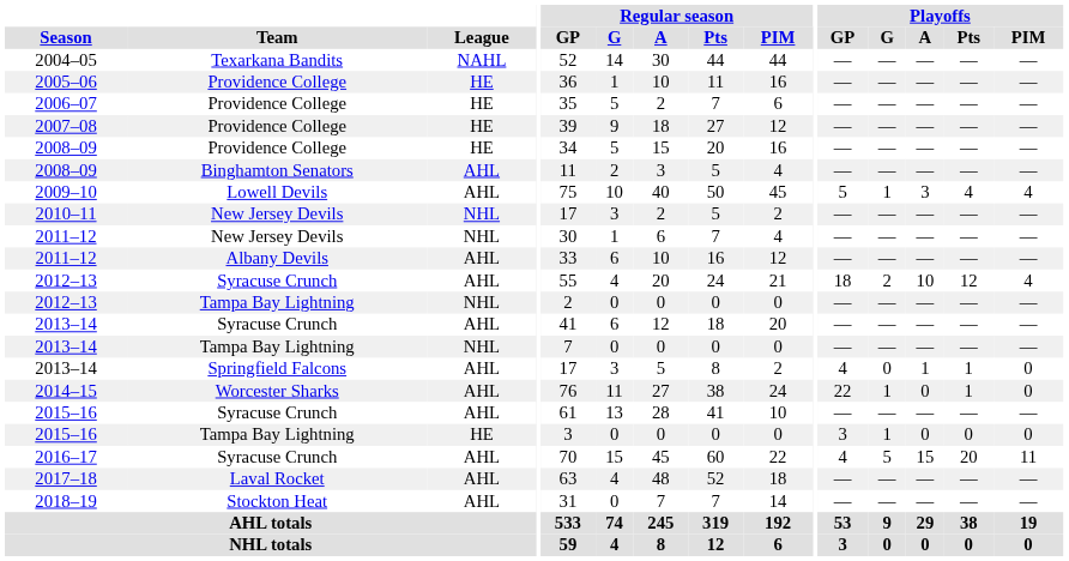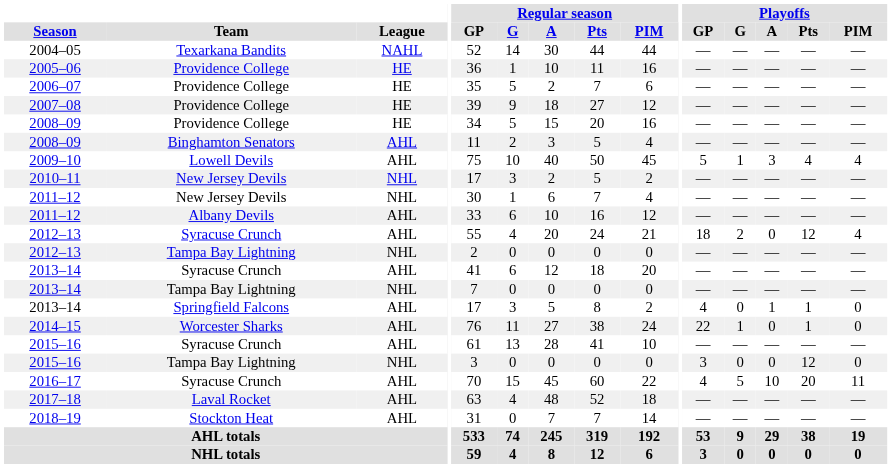2012–13 / Syracuse Crunch | Playoffs / A: 10 -> 0
2015–16 / Tampa Bay Lightning | League: HE -> NHL
2015–16 / Tampa Bay Lightning | Playoffs / G: 1 -> 0
2015–16 / Tampa Bay Lightning | Playoffs / Pts: 0 -> 12
2016–17 | Playoffs / A: 15 -> 10
